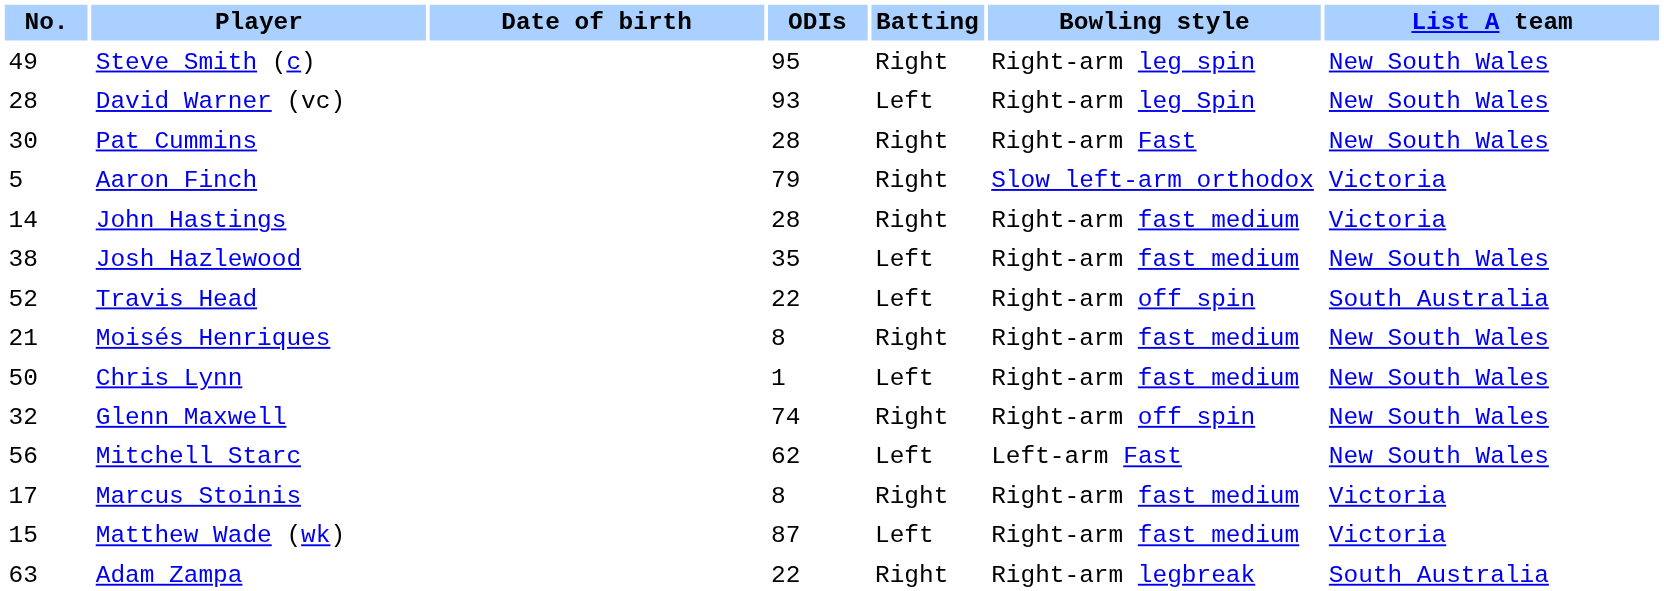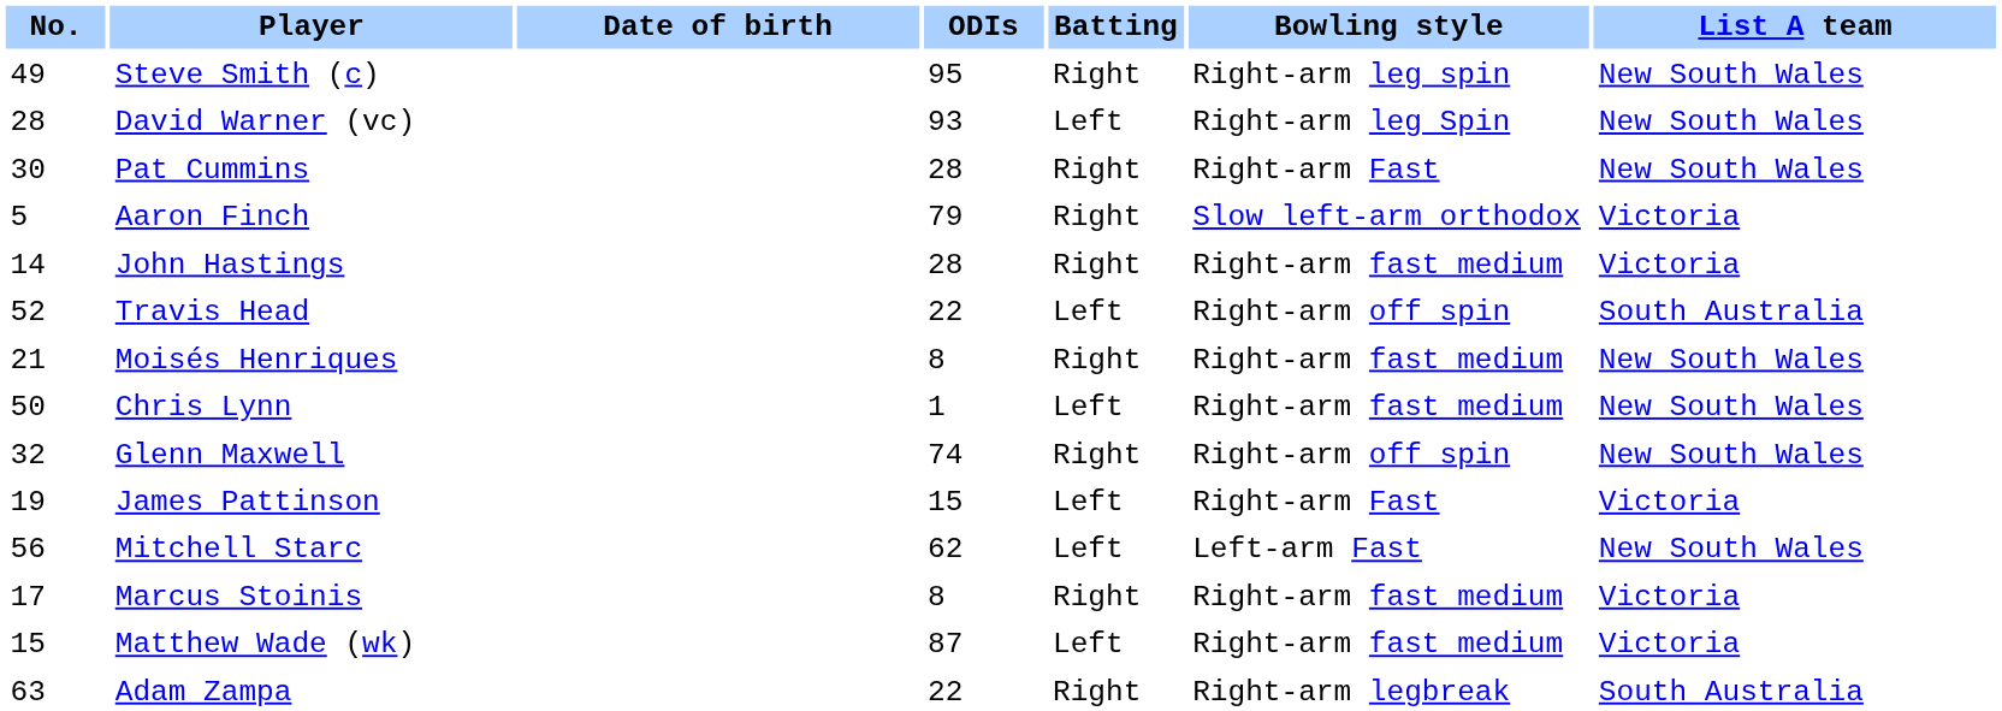- row: 38 | Josh Hazlewood | 35 | Left | Right-arm fast medium | New South Wales
+ row: 19 | James Pattinson | 15 | Left | Right-arm Fast | Victoria
